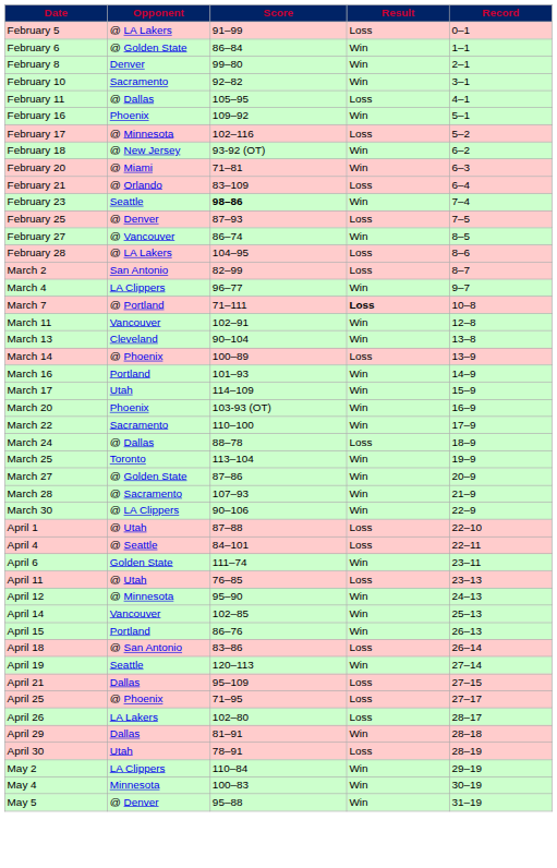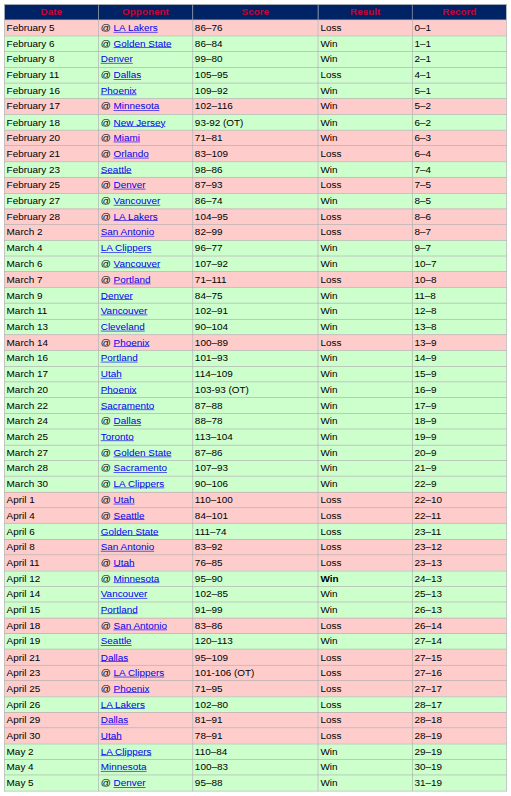February 5 | Score: 91–99 -> 86–76
- row: February 10 | Sacramento | 92–82 | Win | 3–1
February 17 | Result: Loss -> Win
February 23 | Score: bold -> normal
+ row: March 6 | @ Vancouver | 107–92 | Win | 10–7
March 7 | Result: bold -> normal
+ row: March 9 | Denver | 84–75 | Win | 11–8
March 22 | Score: 110–100 -> 87–88
March 24 | Result: Loss -> Win
April 1 | Score: 87–88 -> 110–100
April 6 | Result: Win -> Loss
+ row: April 8 | San Antonio | 83–92 | Loss | 23–12
April 12 | Result: normal -> bold
April 15 | Score: 86–76 -> 91–99
+ row: April 23 | @ LA Clippers | 101-106 (OT) | Loss | 27–16
April 29 | Result: Win -> Loss
